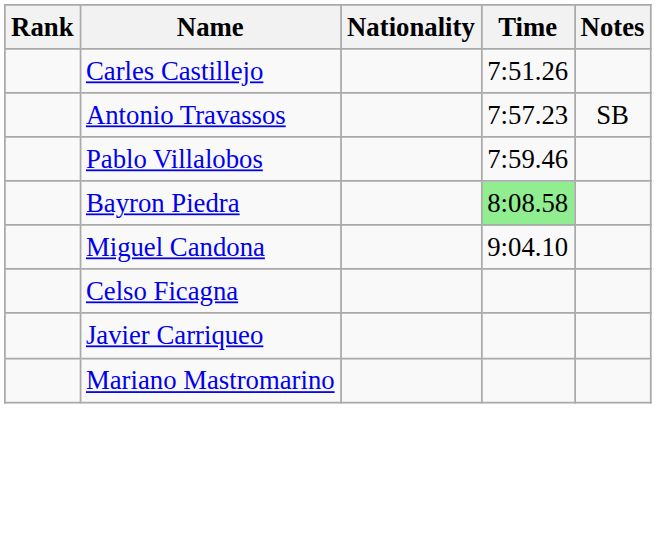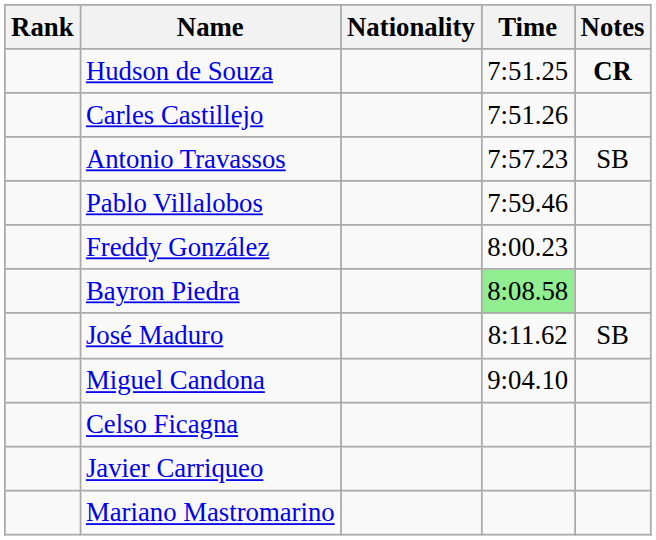+ row: Hudson de Souza | 7:51.25 | CR
+ row: Freddy González | 8:00.23
+ row: José Maduro | 8:11.62 | SB
